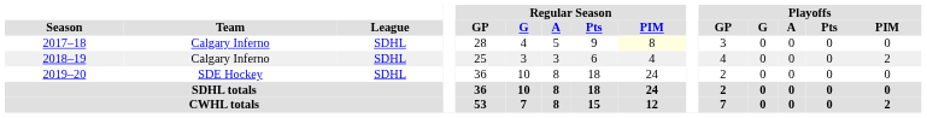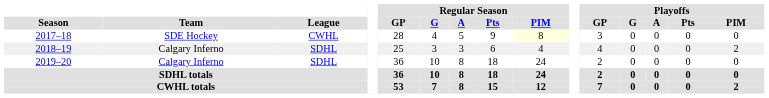2017–18 | Team: Calgary Inferno -> SDE Hockey
2017–18 | League: SDHL -> CWHL
2019–20 | Team: SDE Hockey -> Calgary Inferno
